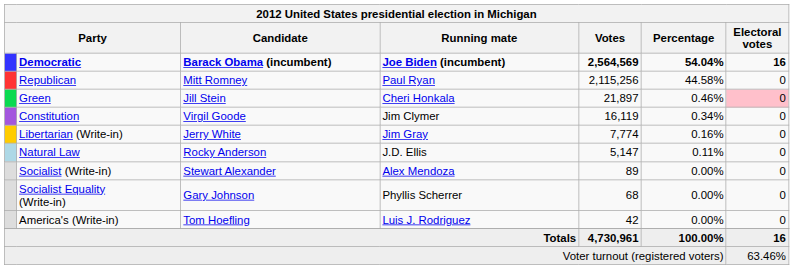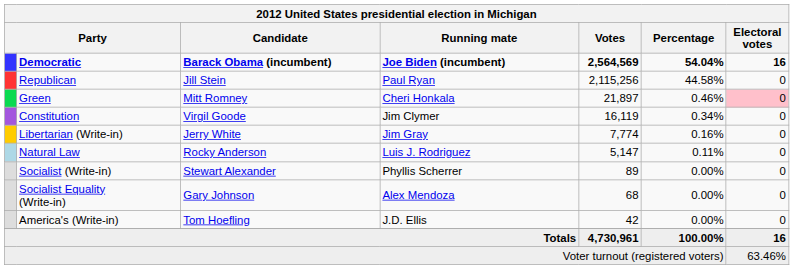Republican | Candidate: Mitt Romney -> Jill Stein
Green | Candidate: Jill Stein -> Mitt Romney
Natural Law | Running mate: J.D. Ellis -> Luis J. Rodriguez
Socialist (Write-in) | Running mate: Alex Mendoza -> Phyllis Scherrer
Socialist Equality (Write-in) | Running mate: Phyllis Scherrer -> Alex Mendoza
America's (Write-in) | Running mate: Luis J. Rodriguez -> J.D. Ellis
